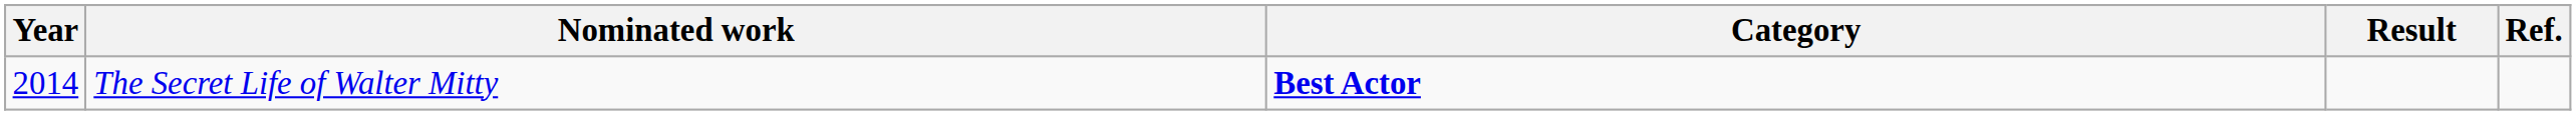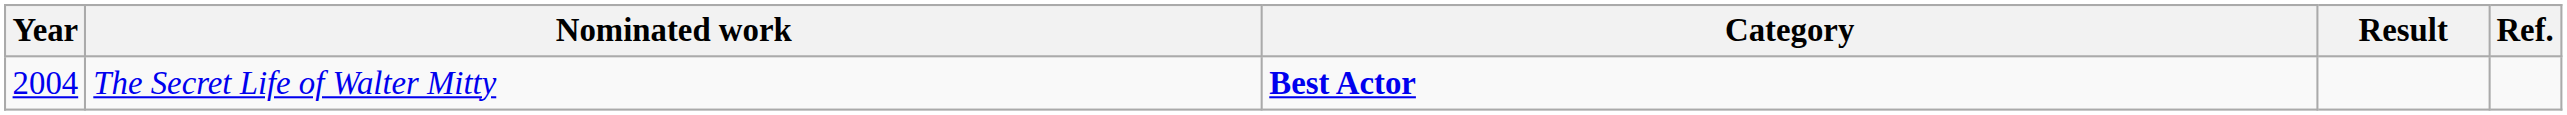The Secret Life of Walter Mitty | Year: 2014 -> 2004
